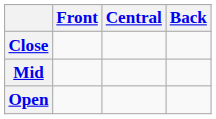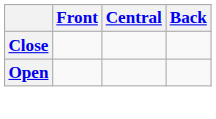- row: Mid
